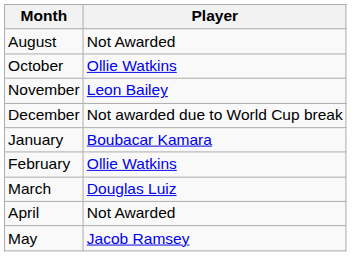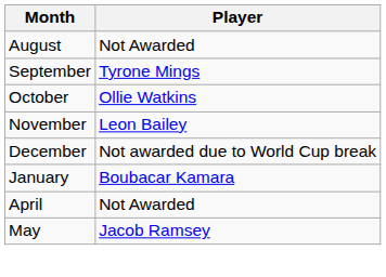+ row: September | Tyrone Mings
- row: February | Ollie Watkins
- row: March | Douglas Luiz
